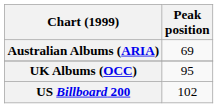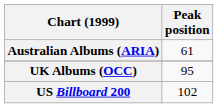Australian Albums (ARIA) | Peak position: 69 -> 61
